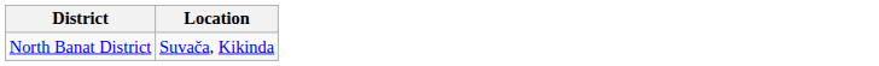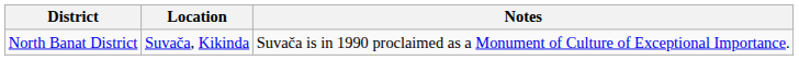+ column: Notes | Suvača is in 1990 proclaimed as a Monument of Culture of Exceptional Importance.
